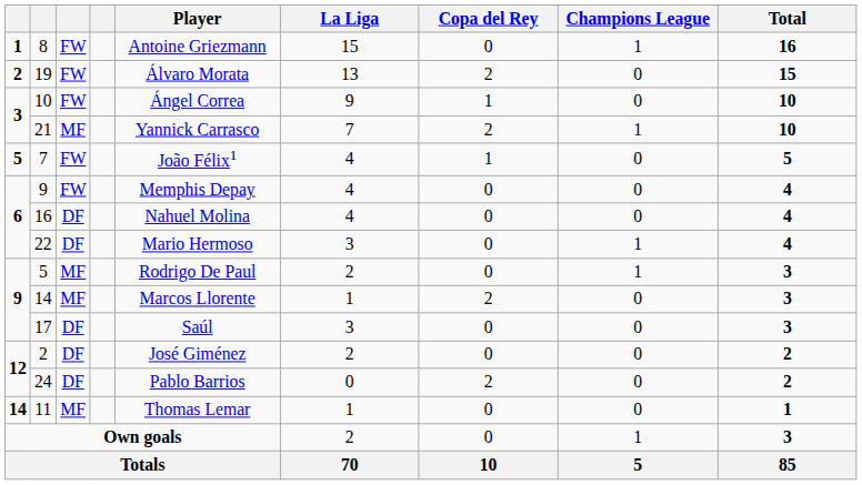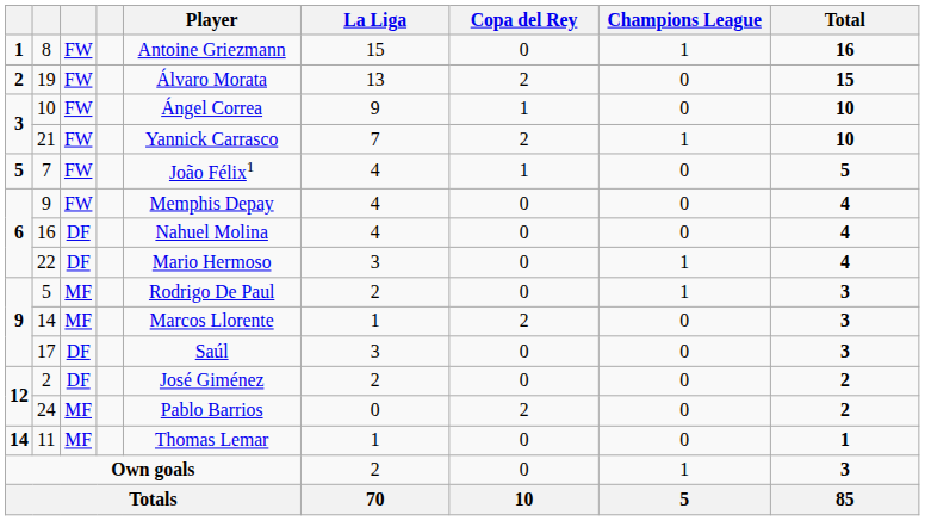21 | column 3: MF -> FW
24 | column 3: DF -> MF
